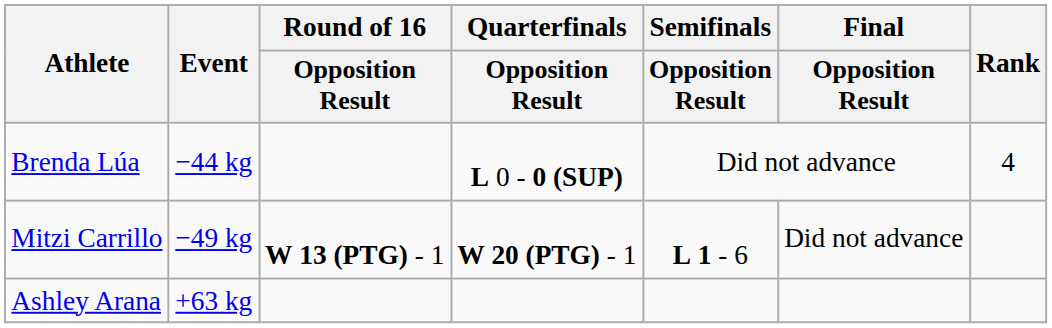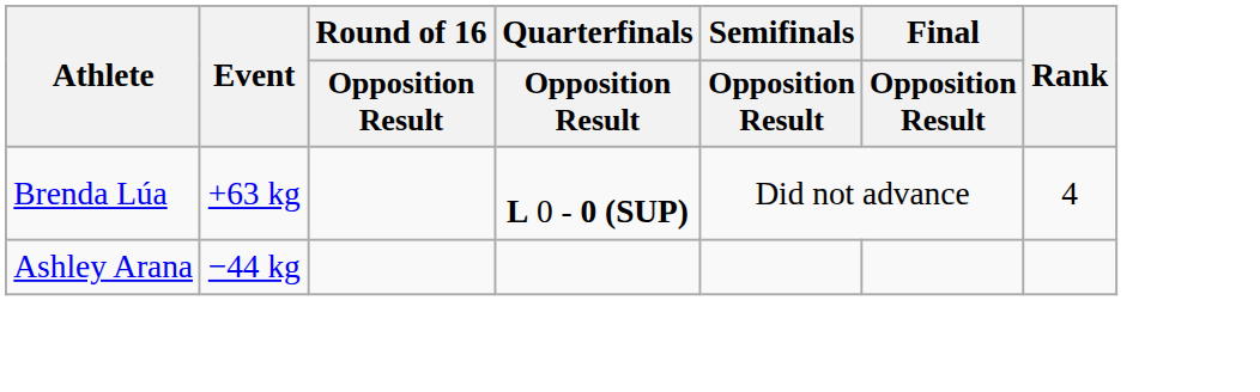Brenda Lúa | Event: −44 kg -> +63 kg
- row: Mitzi Carrillo | −49 kg | W 13 (PTG) - 1 | W 20 (PTG) - 1 | L 1 - 6 | Did not advance
Ashley Arana | Event: +63 kg -> −44 kg
